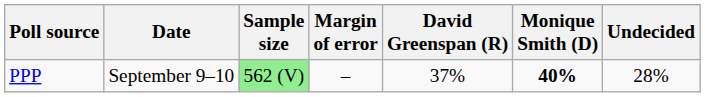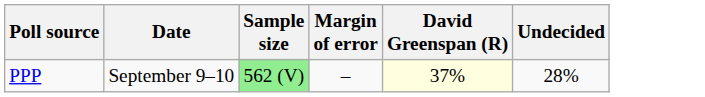- column: Monique Smith (D) | 40%
PPP | David Greenspan (R): no background -> lightyellow background
